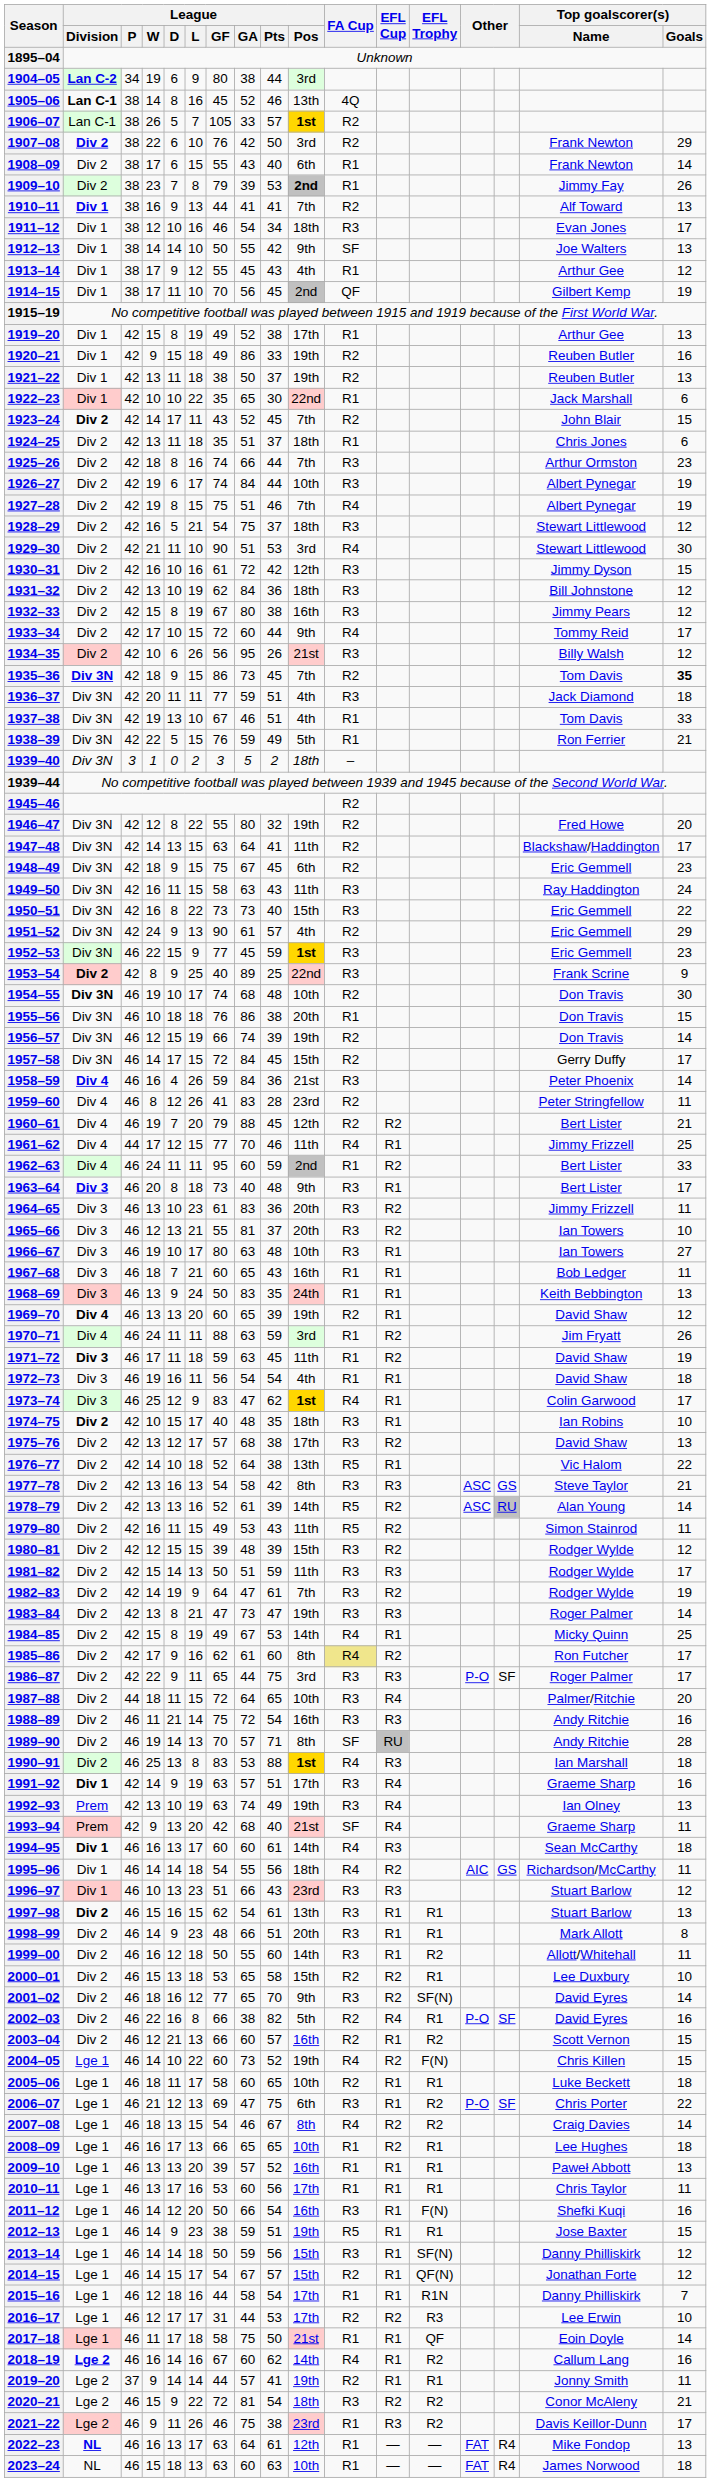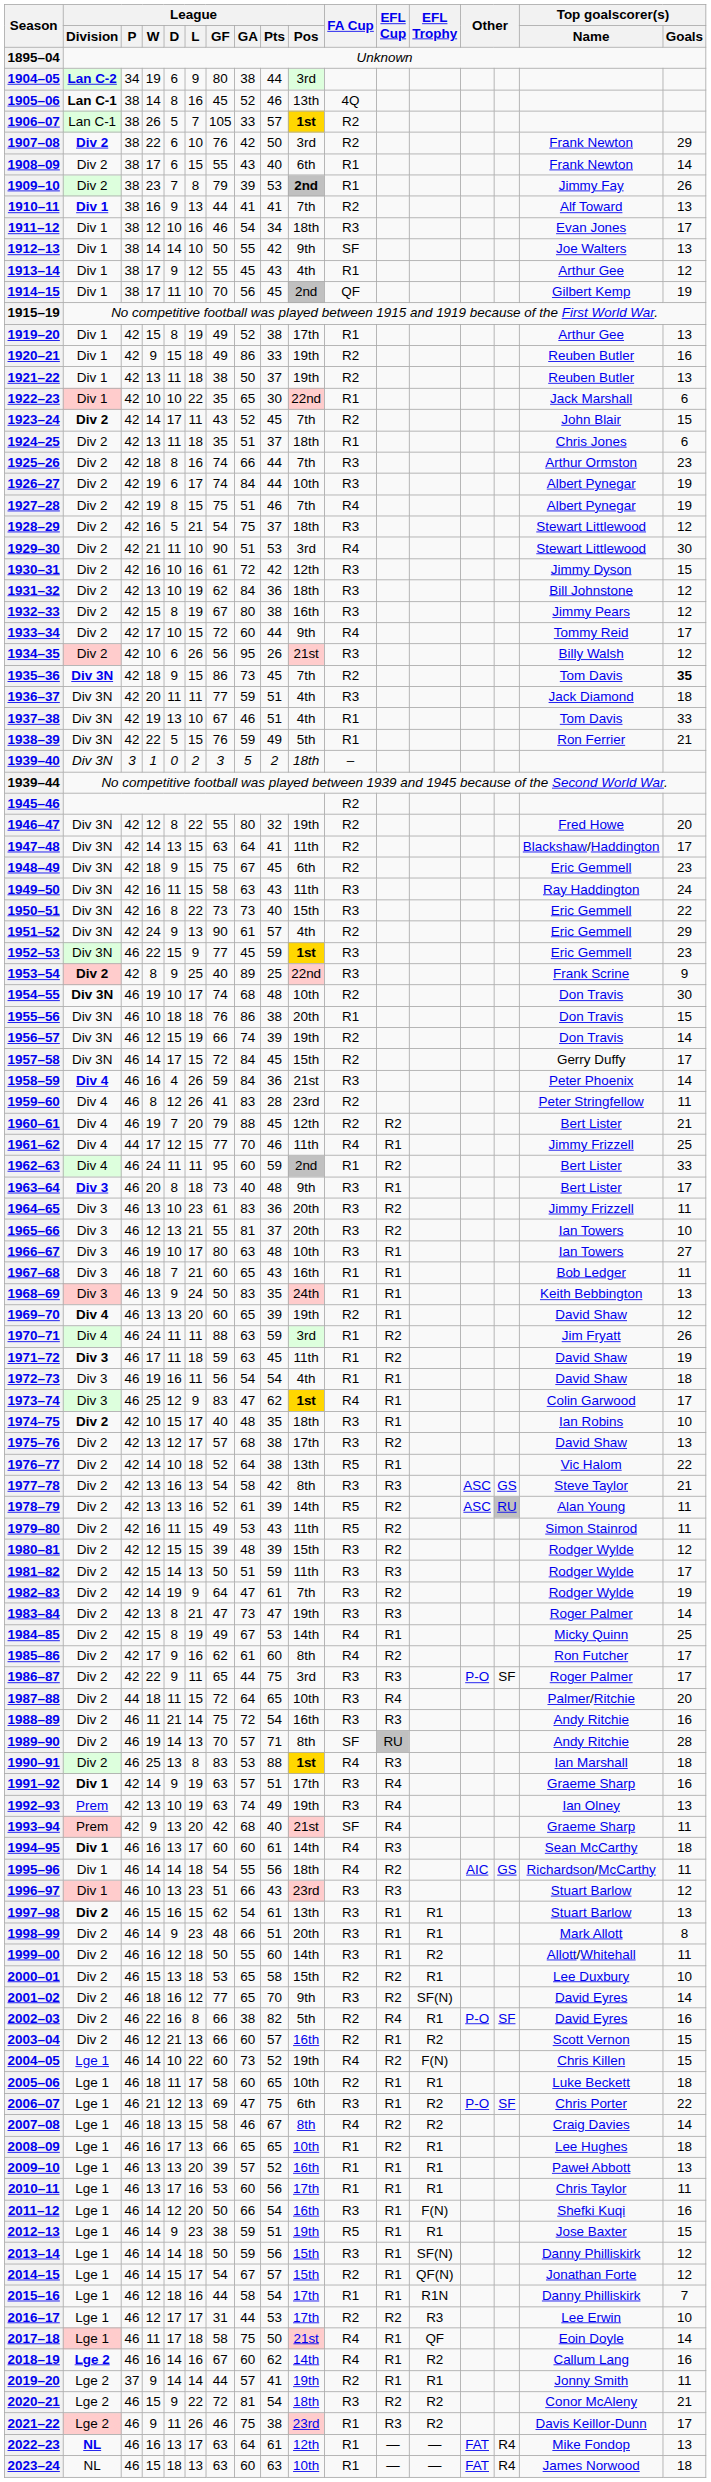1978–79 | Top goalscorer(s) / Goals: 14 -> 11
1985–86 | FA Cup: khaki background -> no background
2007–08 | League / GF: 54 -> 58
2017–18 | FA Cup: R1 -> R4
